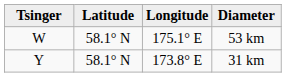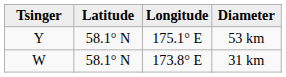53 km | Tsinger: W -> Y
31 km | Tsinger: Y -> W
